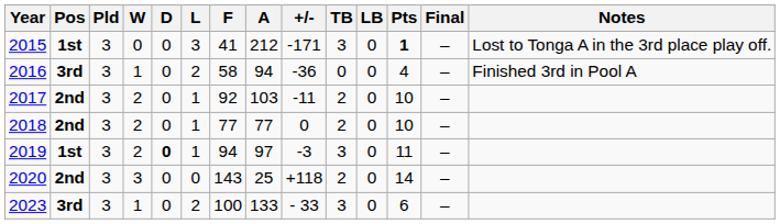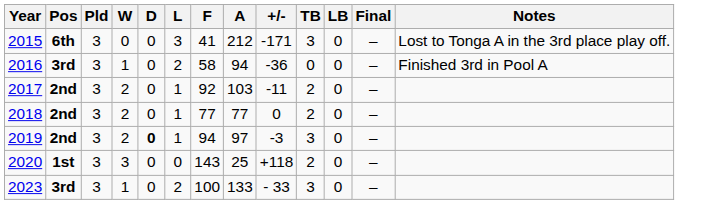- column: Pts | 1 | 4 | 10 | 10 | 11 | 14 | 6
2015 | Pos: 1st -> 6th
2019 | Pos: 1st -> 2nd
2020 | Pos: 2nd -> 1st
